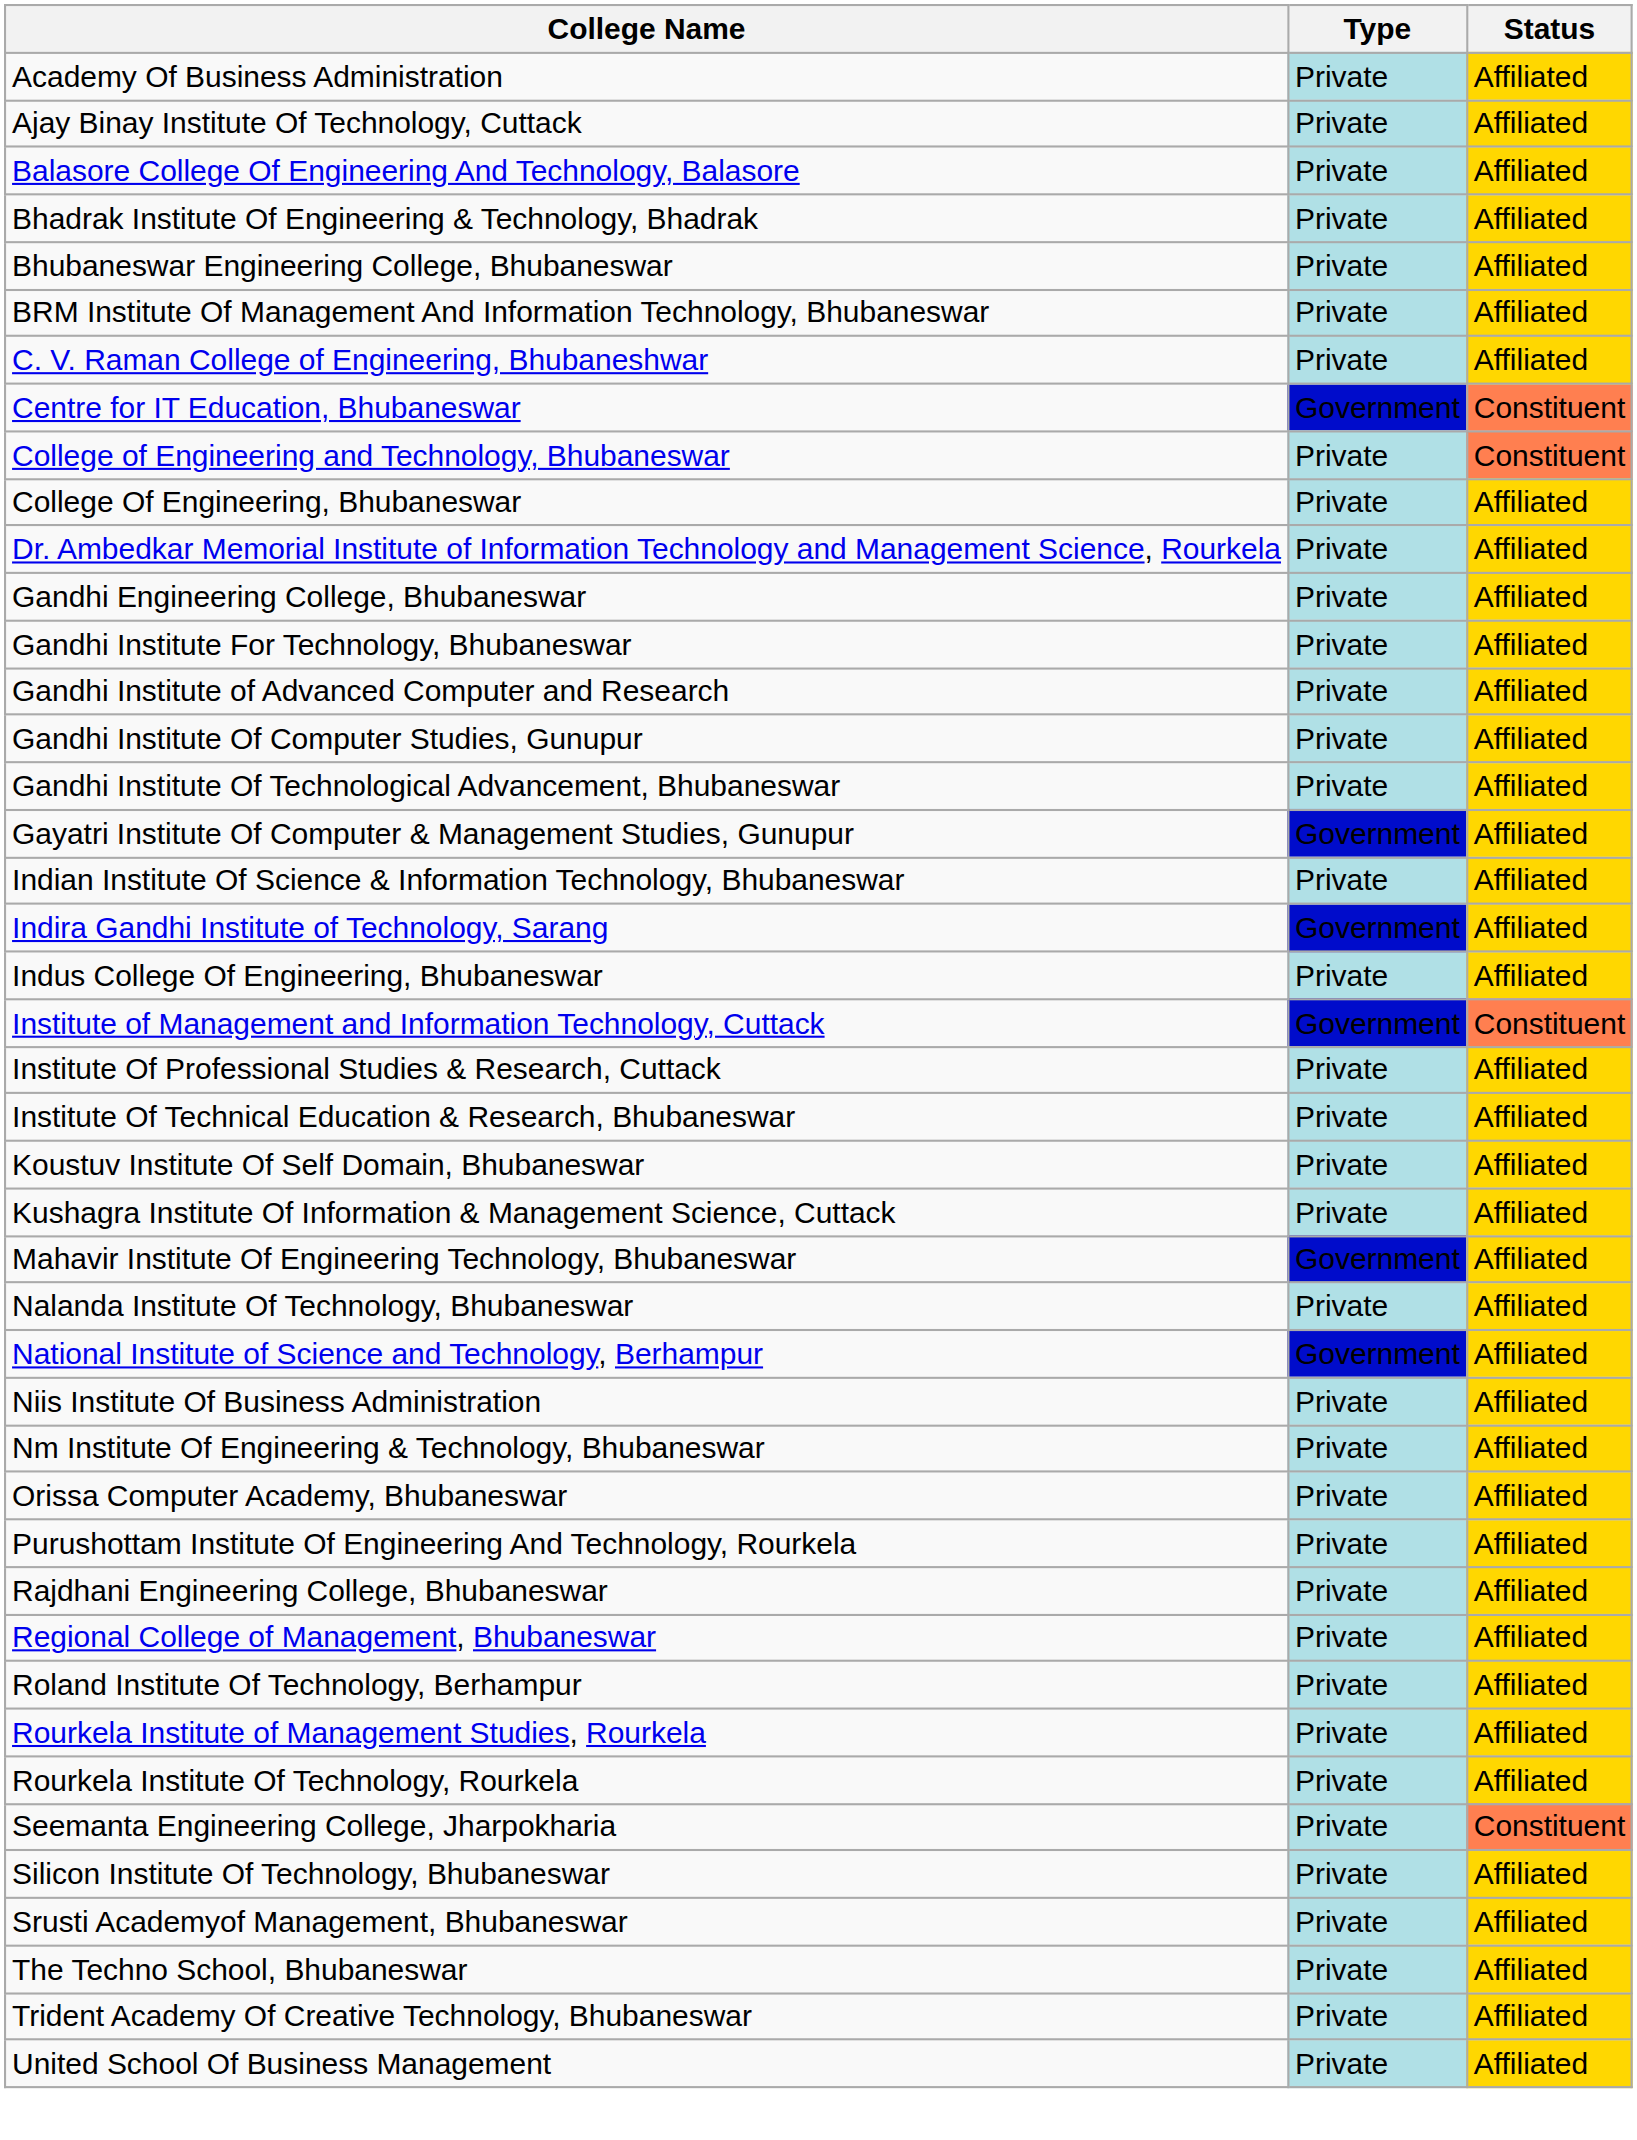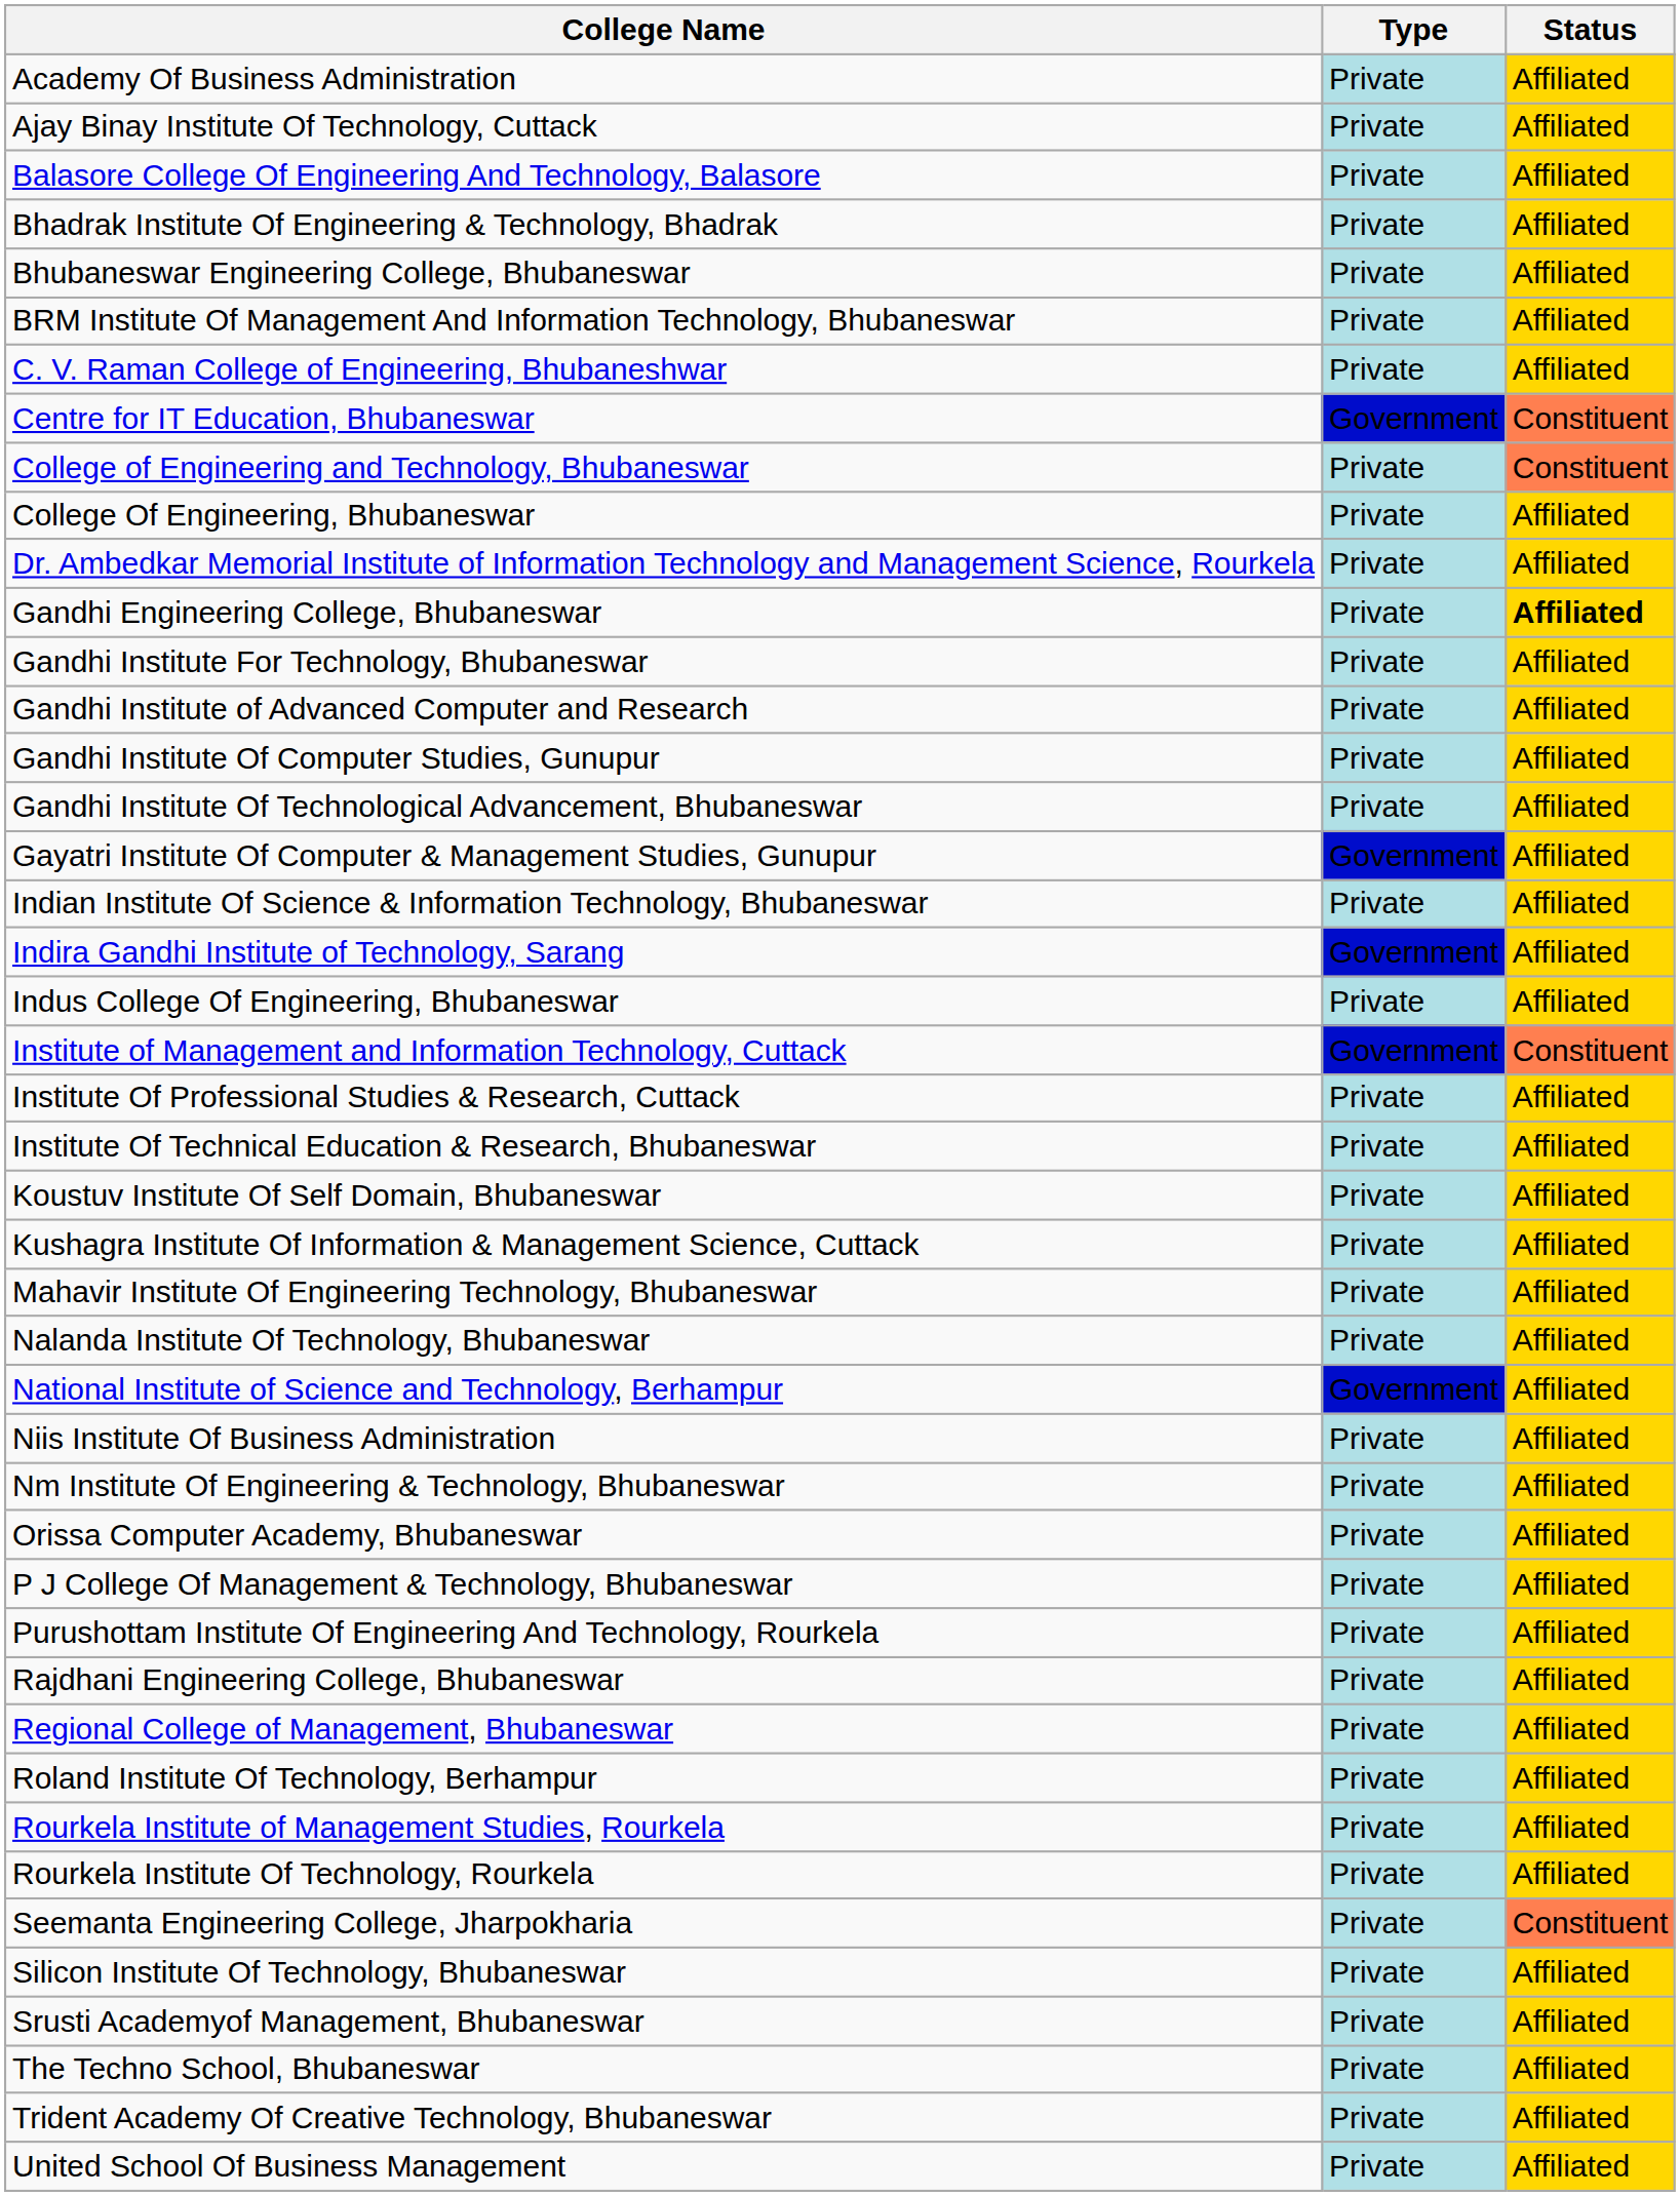Gandhi Engineering College, Bhubaneswar | Status: normal -> bold
Mahavir Institute Of Engineering Technology, Bhubaneswar | Type: Government -> Private
+ row: P J College Of Management & Technology, Bhubaneswar | Private | Affiliated
